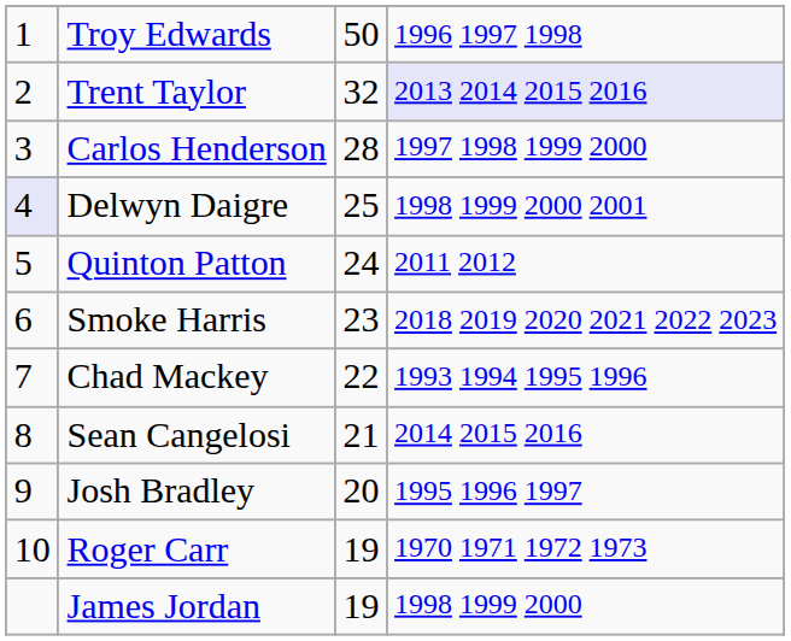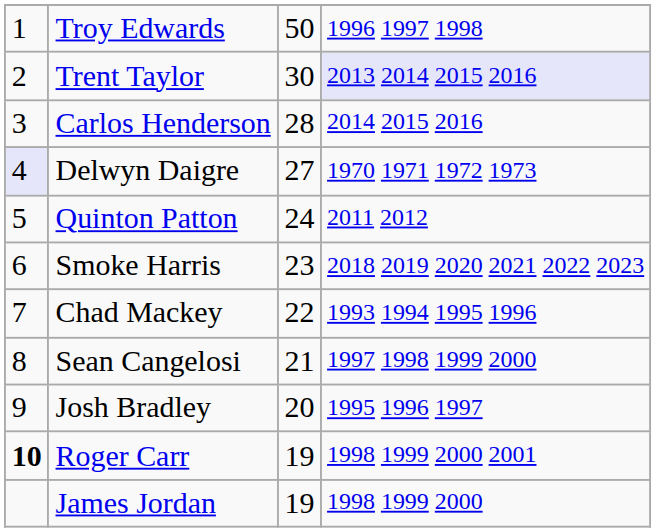Trent Taylor | column 3: 32 -> 30
Carlos Henderson | column 4: 1997 1998 1999 2000 -> 2014 2015 2016
Delwyn Daigre | column 3: 25 -> 27
Delwyn Daigre | column 4: 1998 1999 2000 2001 -> 1970 1971 1972 1973
Sean Cangelosi | column 4: 2014 2015 2016 -> 1997 1998 1999 2000
Roger Carr | column 1: normal -> bold
Roger Carr | column 4: 1970 1971 1972 1973 -> 1998 1999 2000 2001
